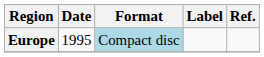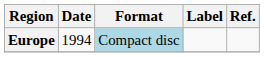Europe | Date: 1995 -> 1994
